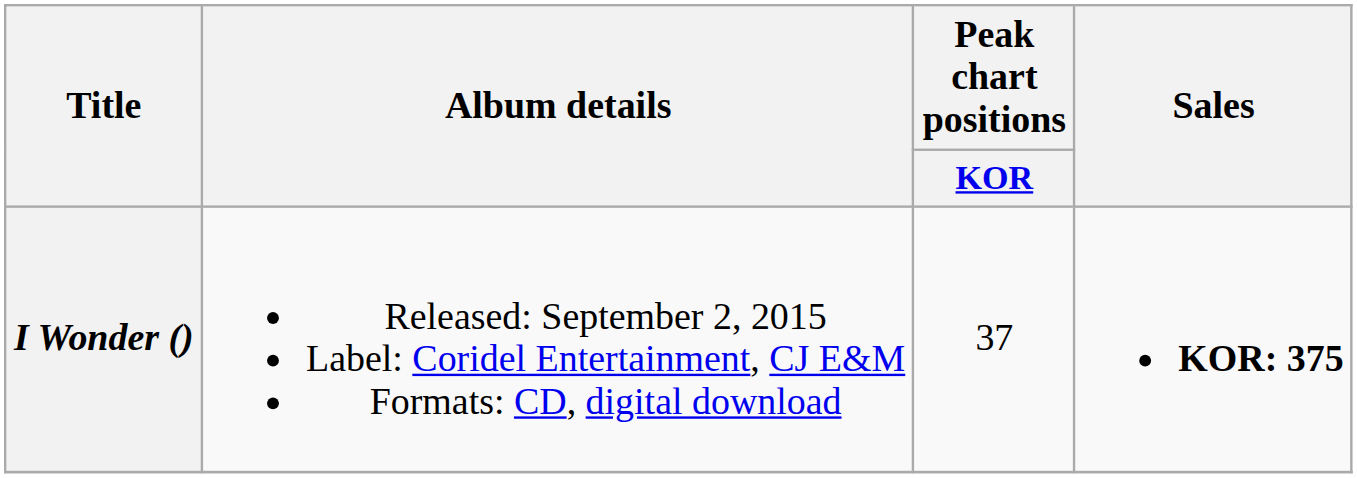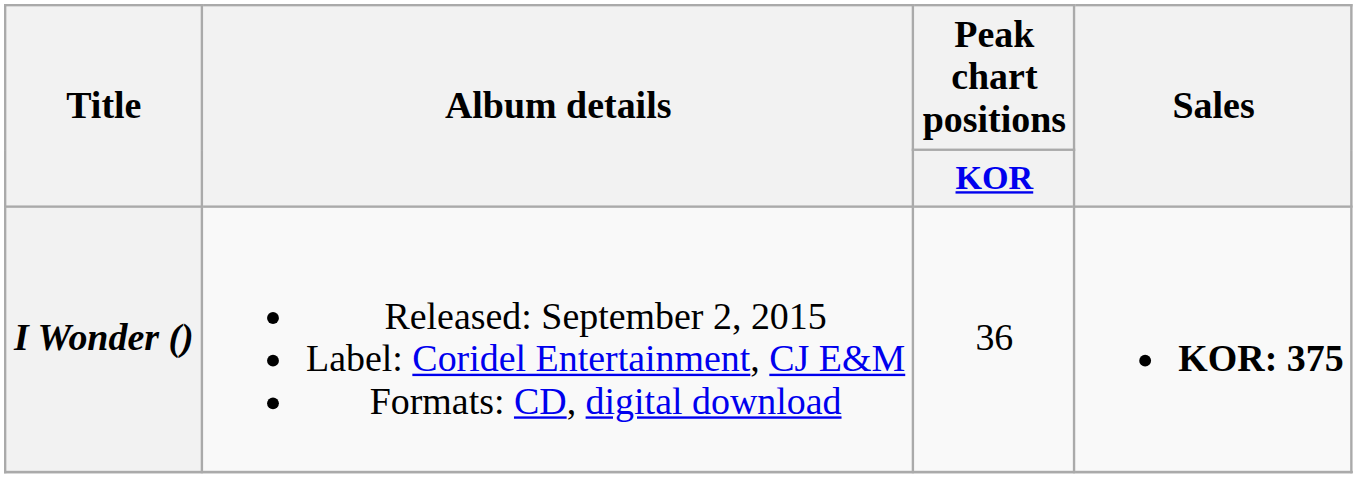I Wonder () | Peak chart positions / KOR: 37 -> 36
